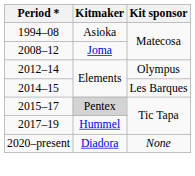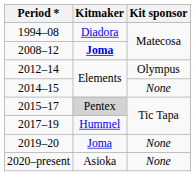1994–08 | Kitmaker: Asioka -> Diadora
2008–12 | Kitmaker: normal -> bold
2014–15 | Kit sponsor: Les Barques -> None
+ row: 2019–20 | Joma | None
2020–present | Kitmaker: Diadora -> Asioka
